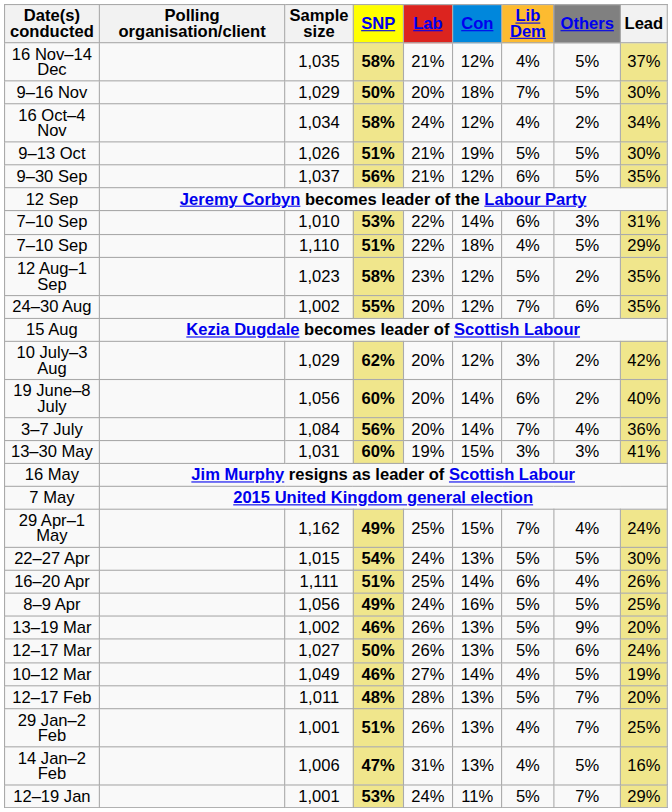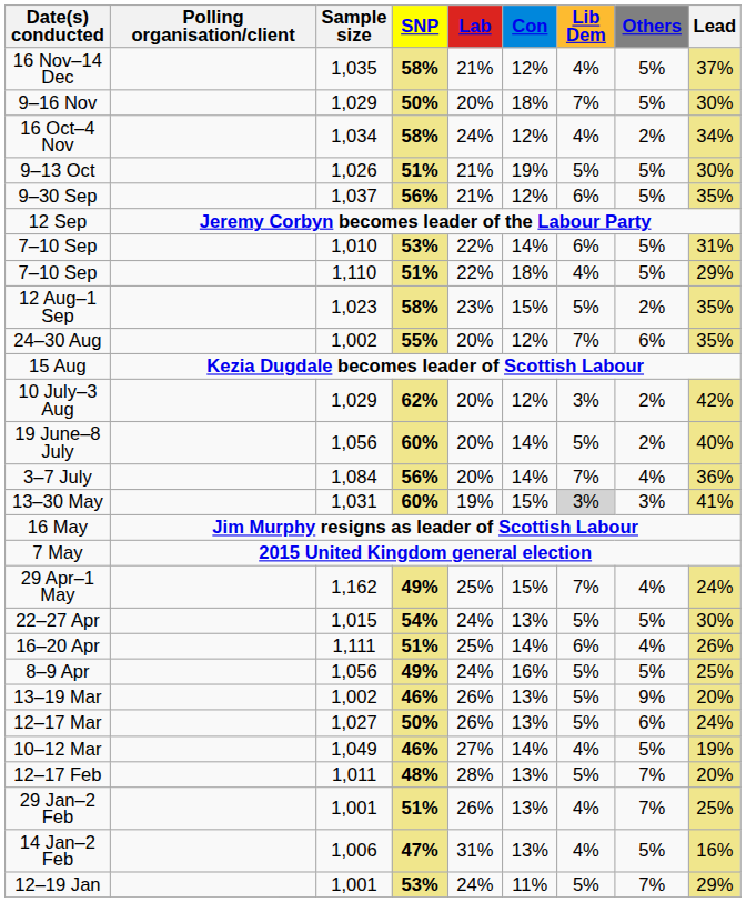7–10 Sep / 1,010 | Others: 3% -> 5%
12 Aug–1 Sep | Con: 12% -> 15%
19 June–8 July | Lib Dem: 6% -> 5%
13–30 May | Lib Dem: no background -> lightgrey background
